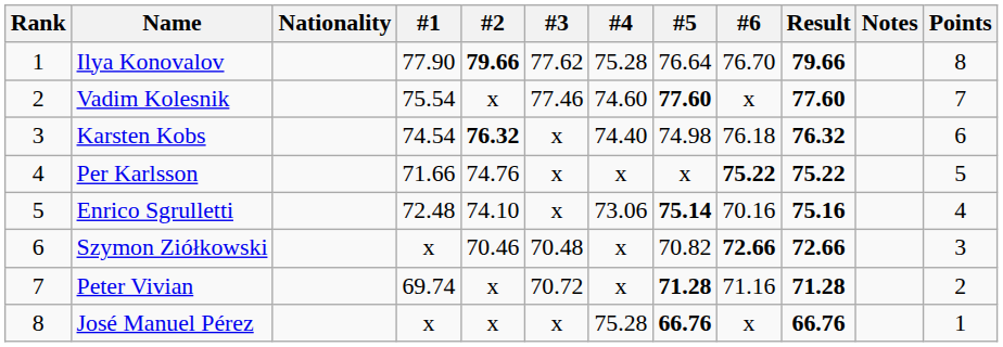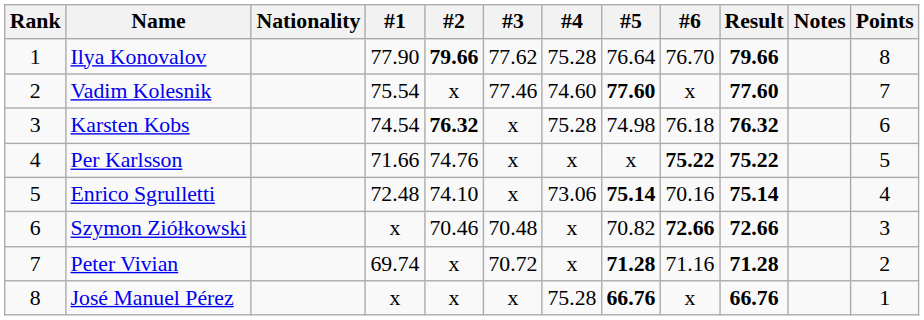Karsten Kobs | #4: 74.40 -> 75.28
Enrico Sgrulletti | Result: 75.16 -> 75.14
